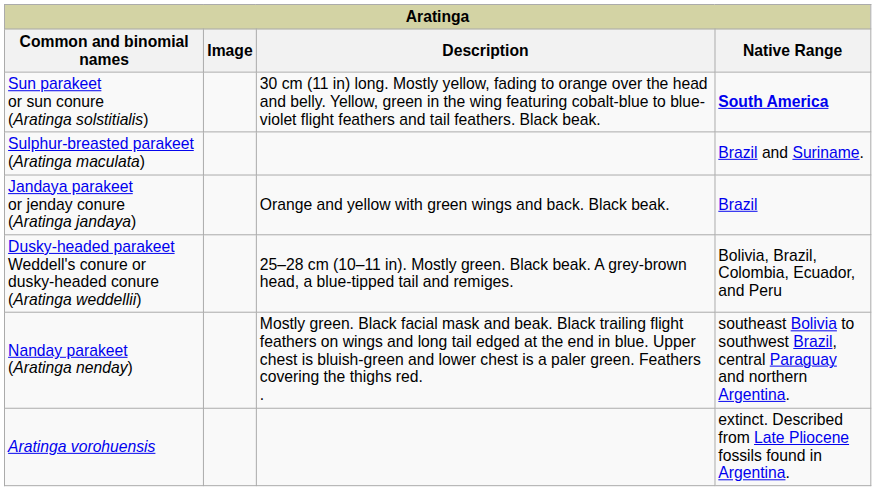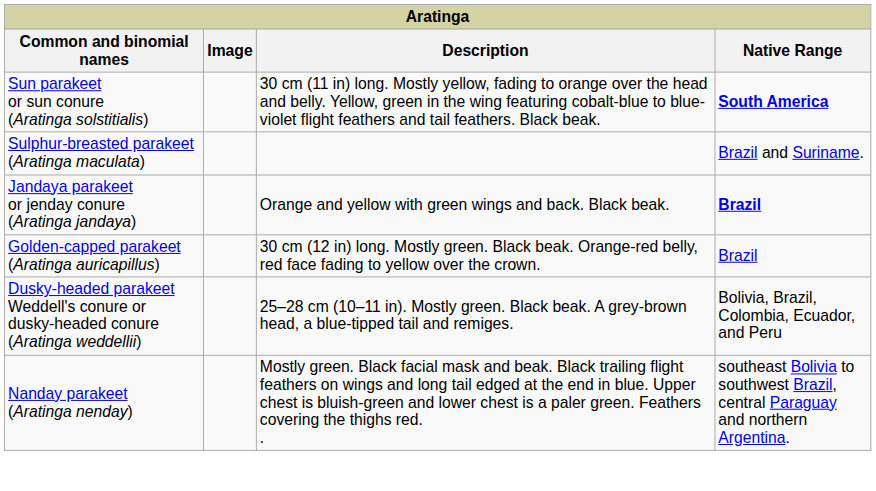Jandaya parakeet or jenday conure (Aratinga jandaya) | Native Range: normal -> bold
+ row: Golden-capped parakeet (Aratinga auricapillus) | 30 cm (12 in) long. Mostly green. Black beak. Orange-red belly, red face fading to yellow over the crown. | Brazil
- row: Aratinga vorohuensis | extinct. Described from Late Pliocene fossils found in Argentina.
